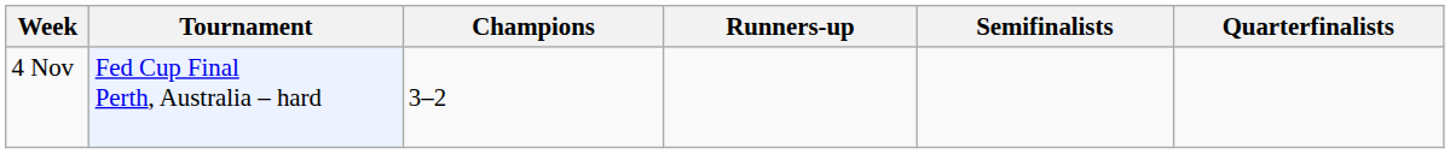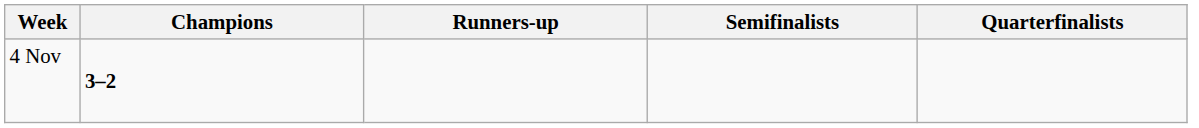- column: Tournament | Fed Cup Final Perth, Australia – hard
4 Nov | Champions: normal -> bold
